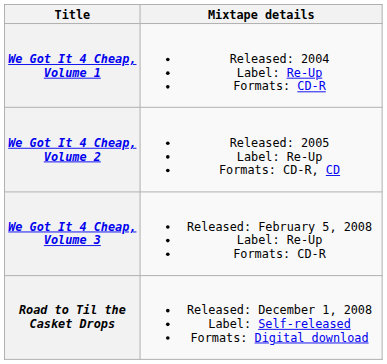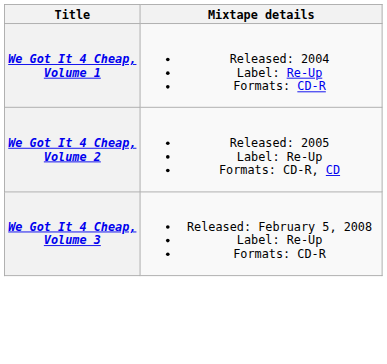- row: Road to Til the Casket Drops | Released: December 1, 2008 Label: Self-released Formats: Digital download
